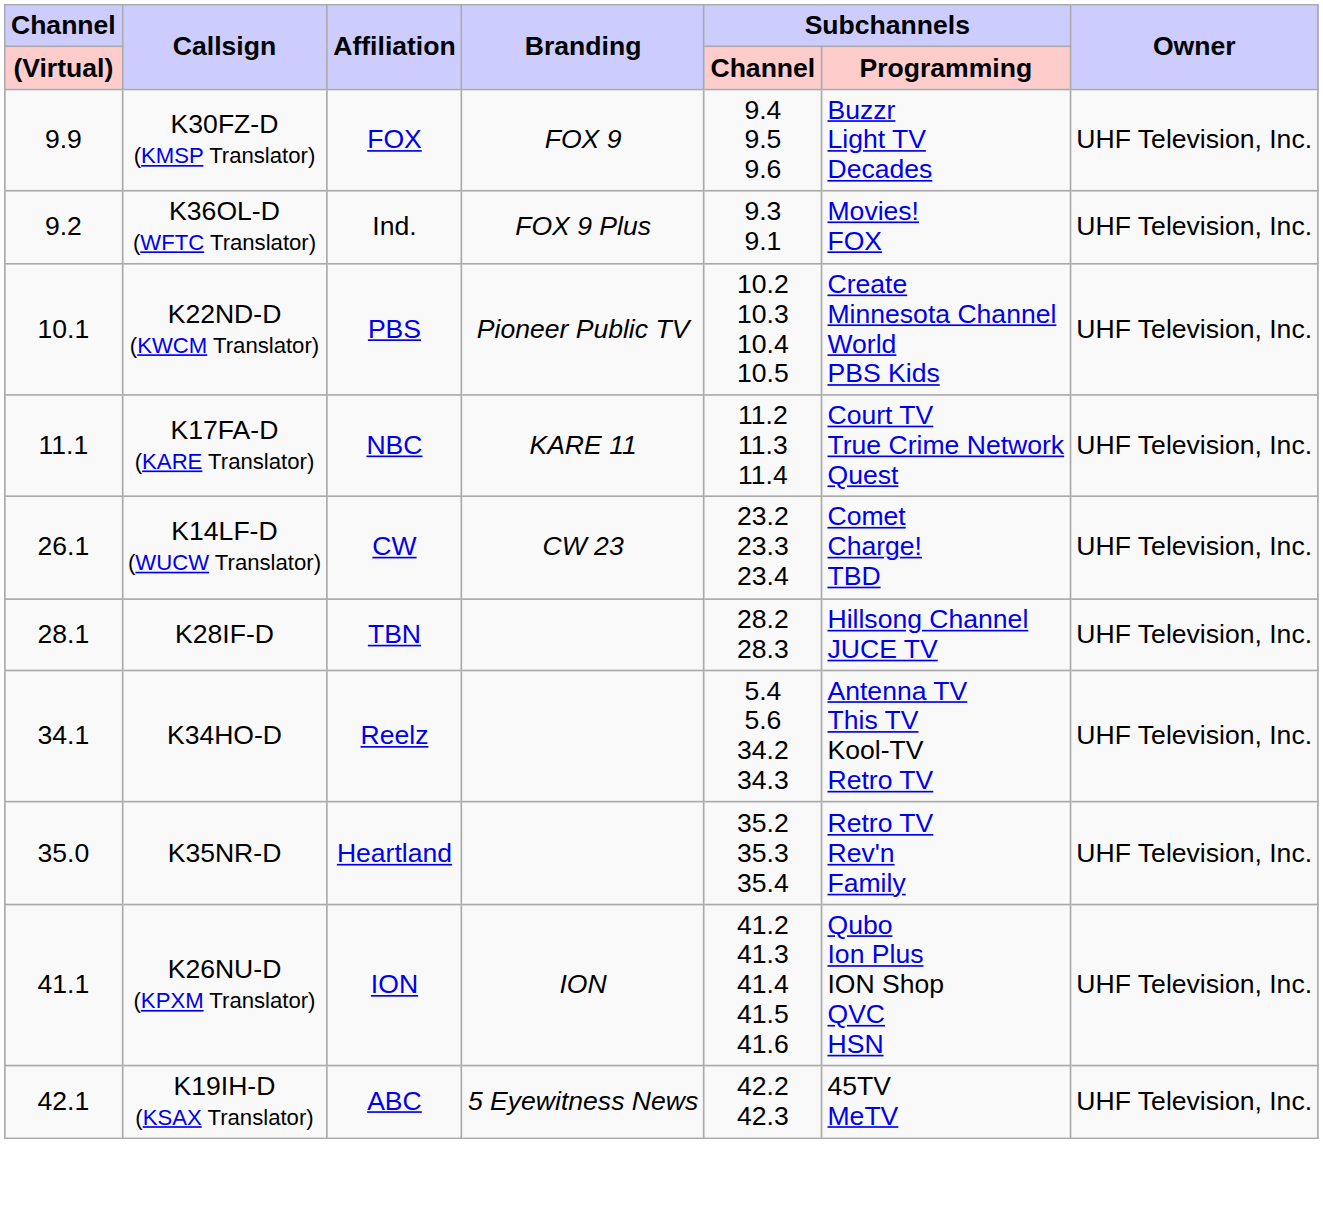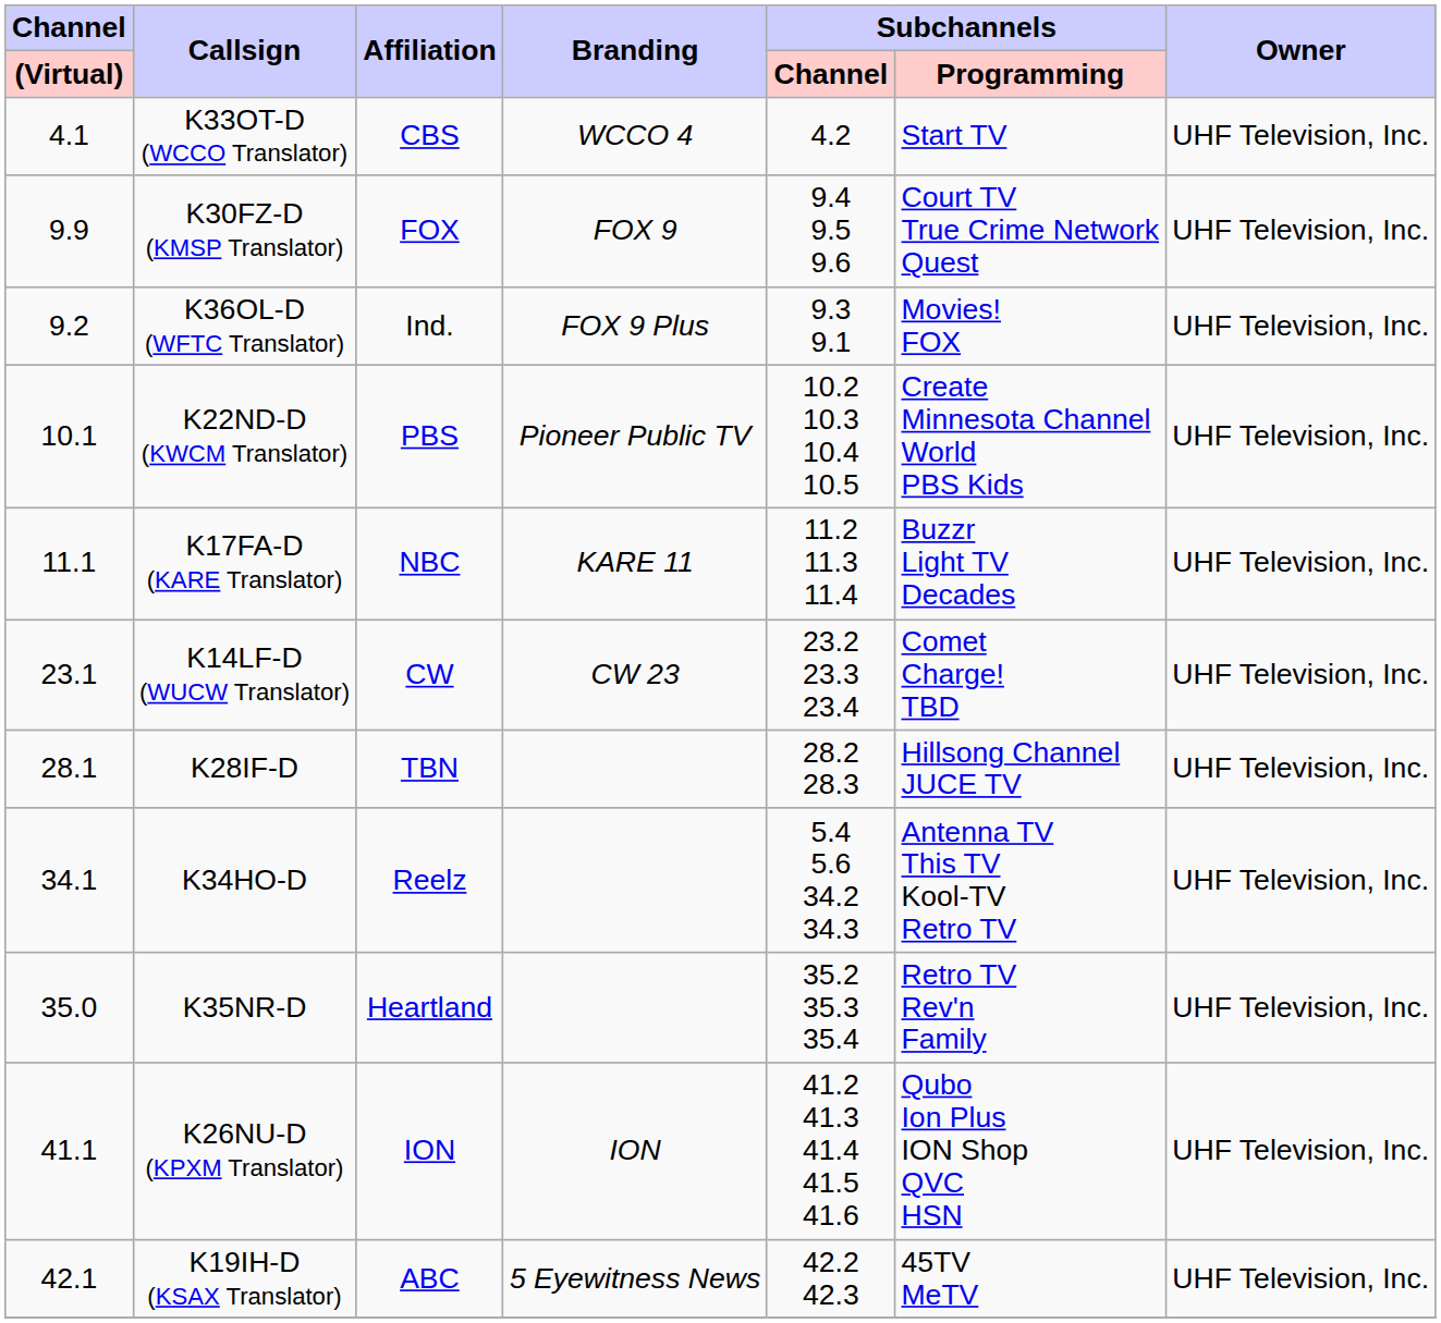+ row: 4.1 | K33OT-D (WCCO Translator) | CBS | WCCO 4 | 4.2 | Start TV | UHF Television, Inc.
K30FZ-D (KMSP Translator) | Subchannels / Programming: Buzzr Light TV Decades -> Court TV True Crime Network Quest
K17FA-D (KARE Translator) | Subchannels / Programming: Court TV True Crime Network Quest -> Buzzr Light TV Decades
K14LF-D (WUCW Translator) | Channel / (Virtual): 26.1 -> 23.1
